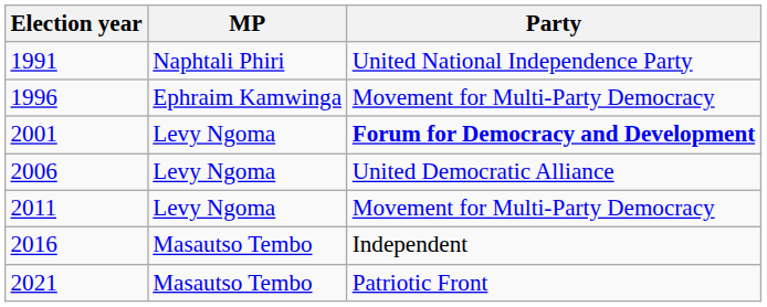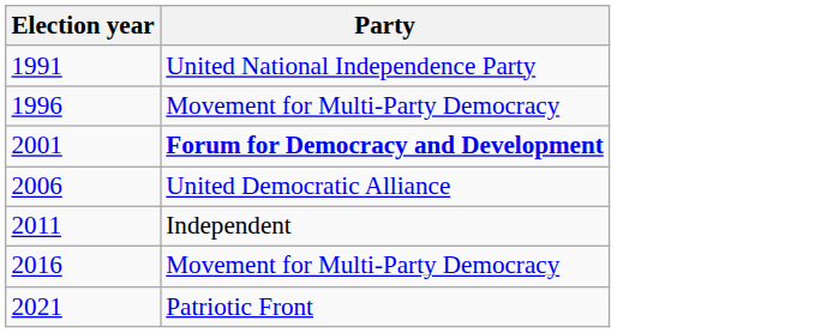- column: MP | Naphtali Phiri | Ephraim Kamwinga | Levy Ngoma | Levy Ngoma | Levy Ngoma | Masautso Tembo | Masautso Tembo
2011 | Party: Movement for Multi-Party Democracy -> Independent
2016 | Party: Independent -> Movement for Multi-Party Democracy
